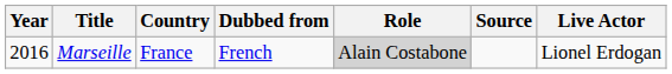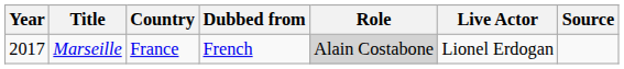columns swapped: Live Actor <-> Source
Marseille | Year: 2016 -> 2017
